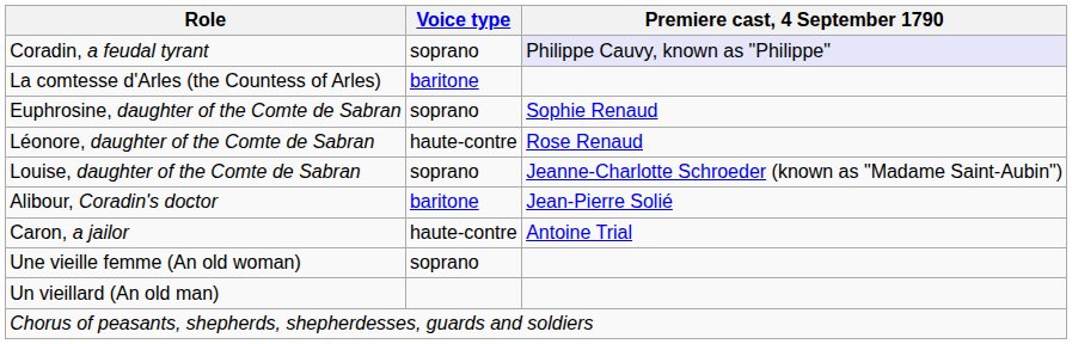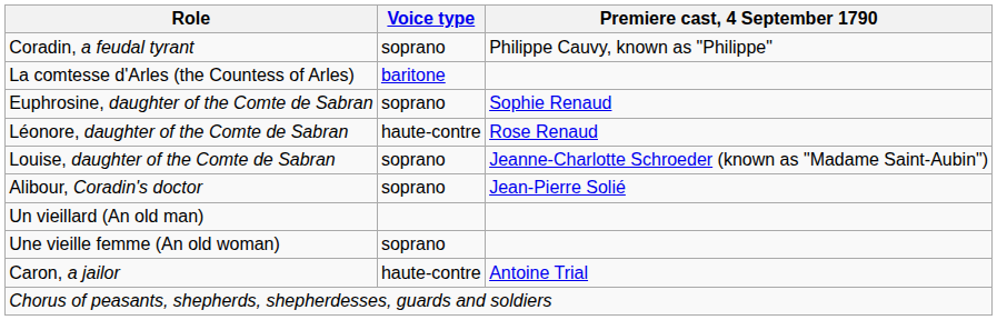Coradin, a feudal tyrant | Premiere cast, 4 September 1790: lavender background -> no background
Alibour, Coradin's doctor | Voice type: baritone -> soprano
rows swapped: Caron, a jailor <-> Un vieillard (An old man)
